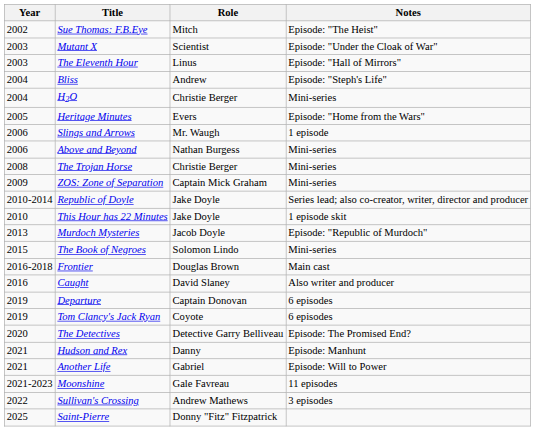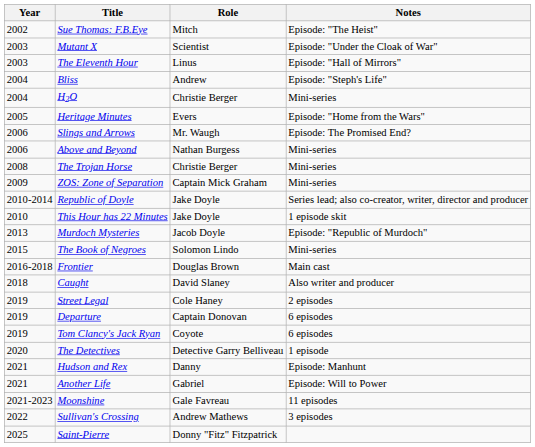Slings and Arrows | Notes: 1 episode -> Episode: The Promised End?
Caught | Year: 2016 -> 2018
+ row: 2019 | Street Legal | Cole Haney | 2 episodes
The Detectives | Notes: Episode: The Promised End? -> 1 episode
